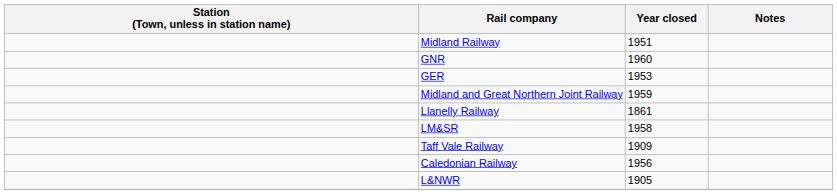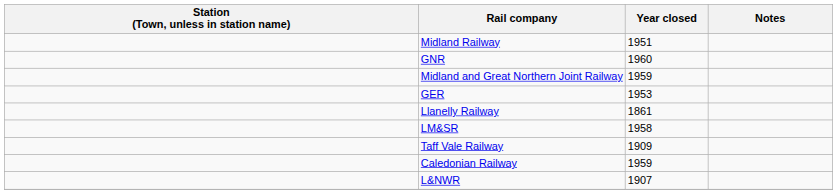rows swapped: Midland and Great Northern Joint Railway <-> GER
Caledonian Railway | Year closed: 1956 -> 1959
L&NWR | Year closed: 1905 -> 1907
